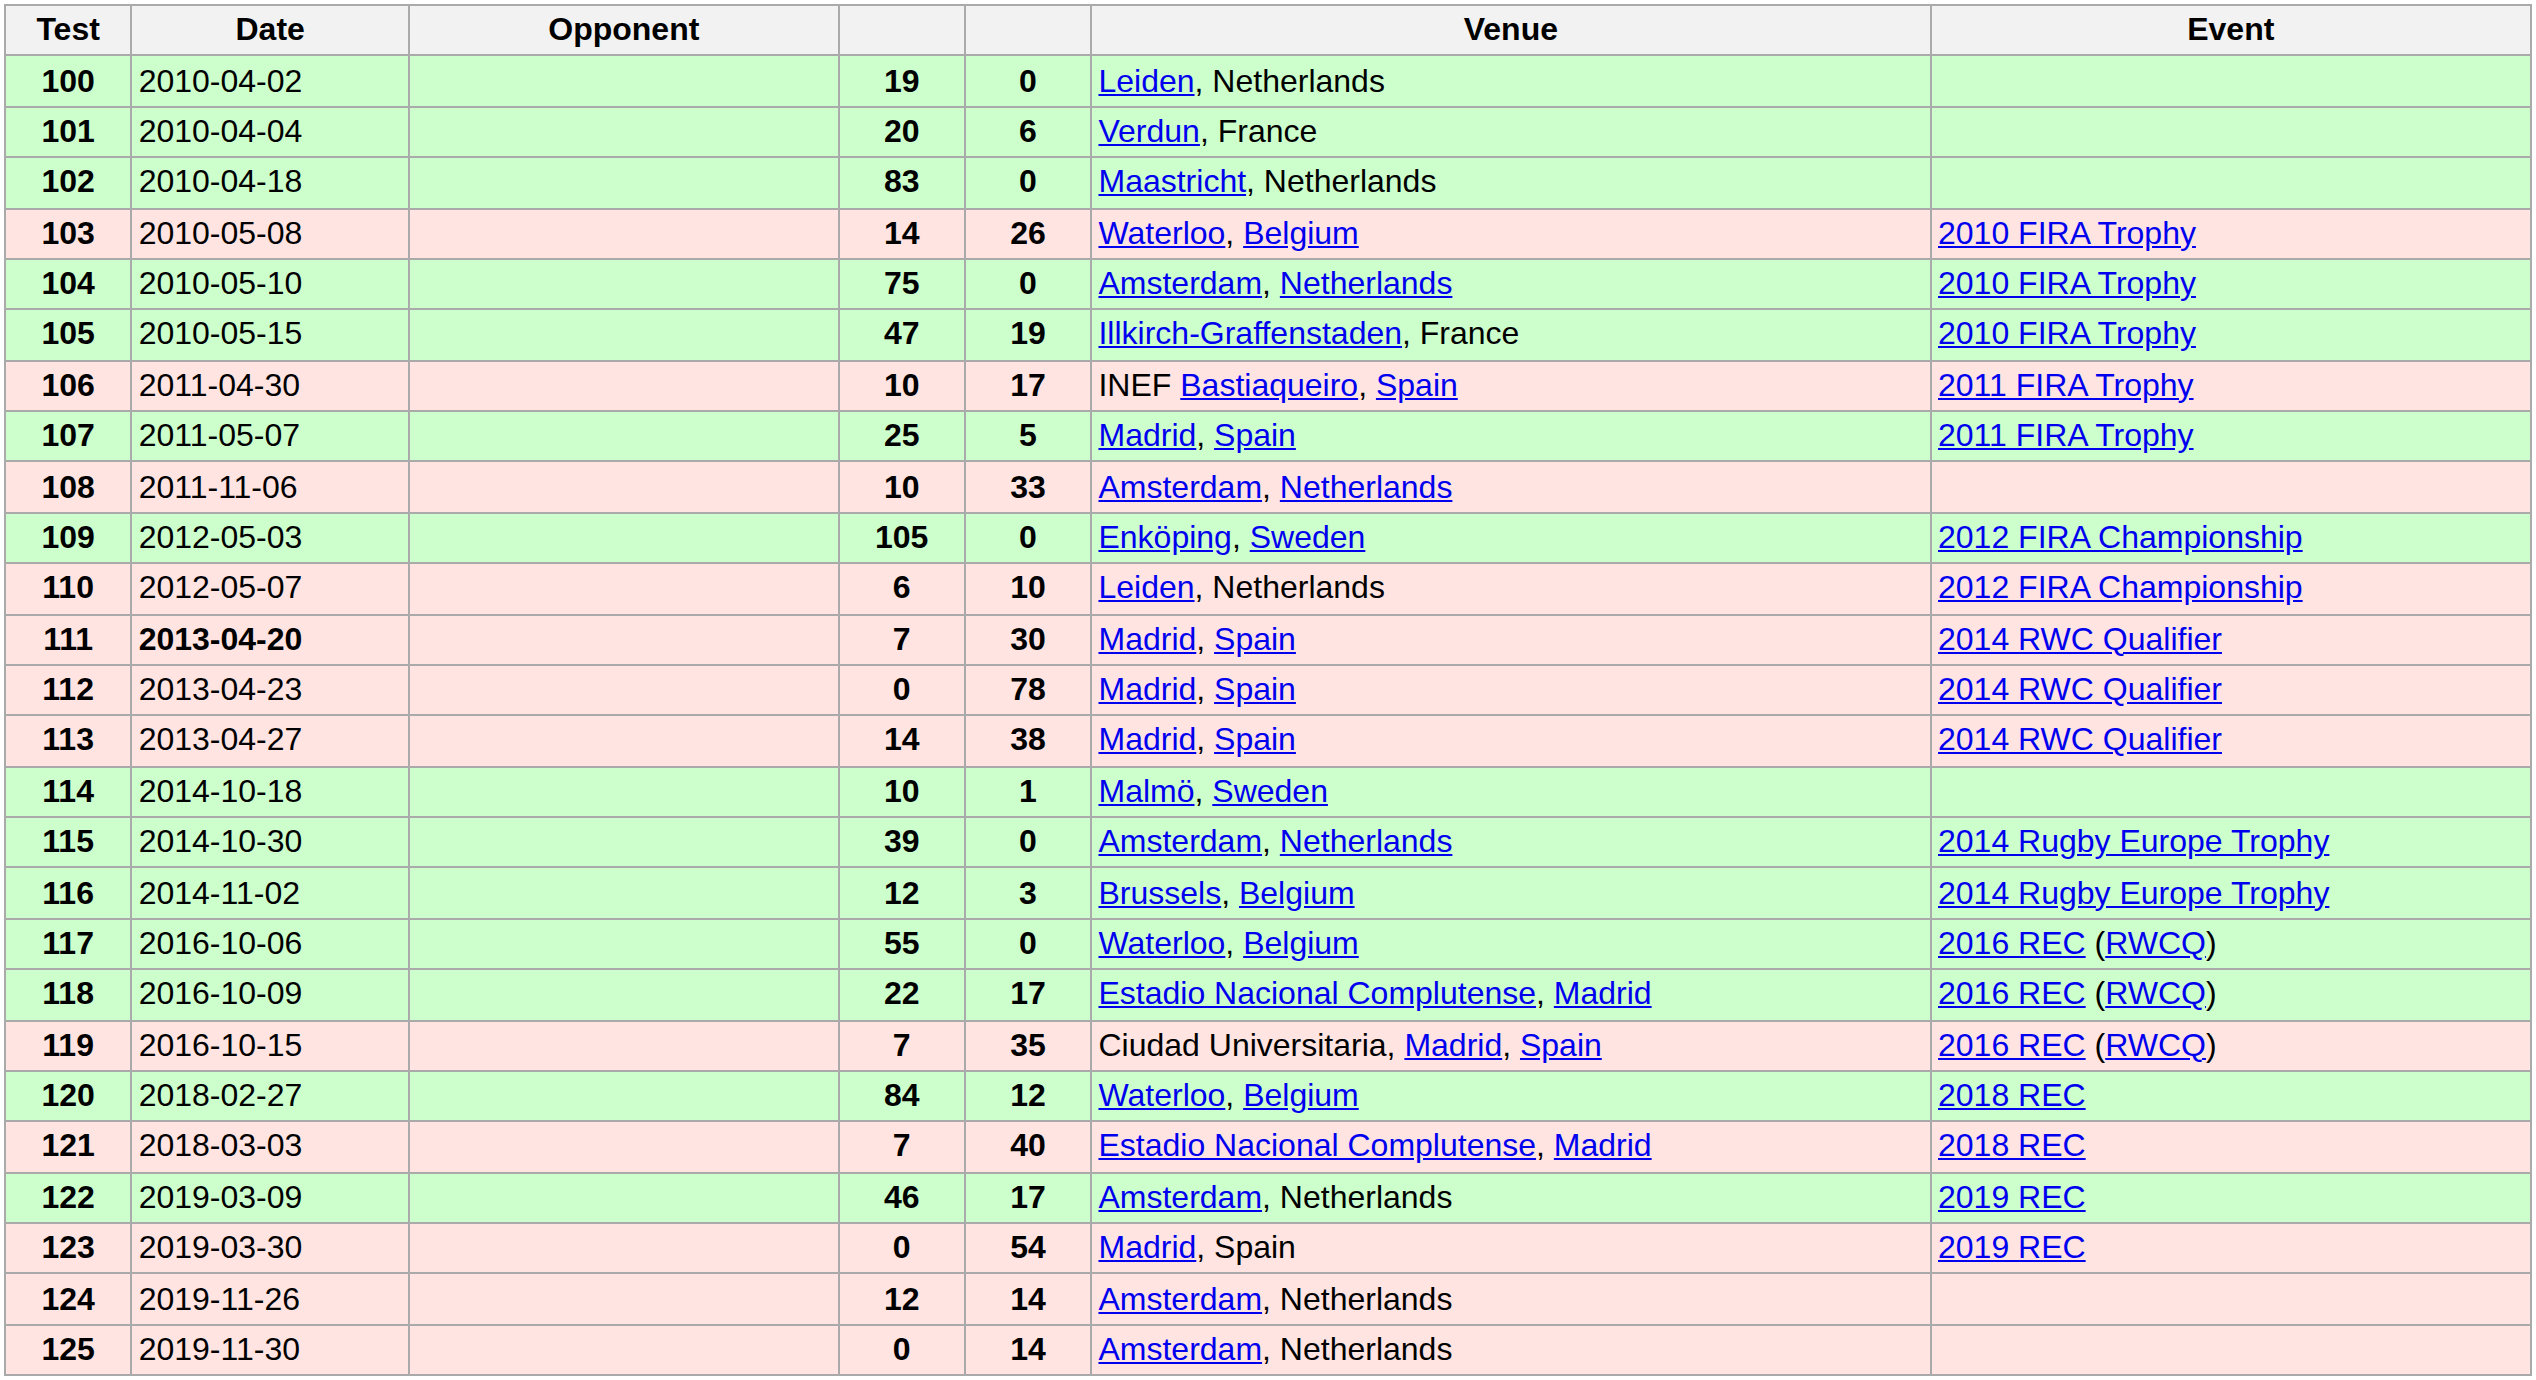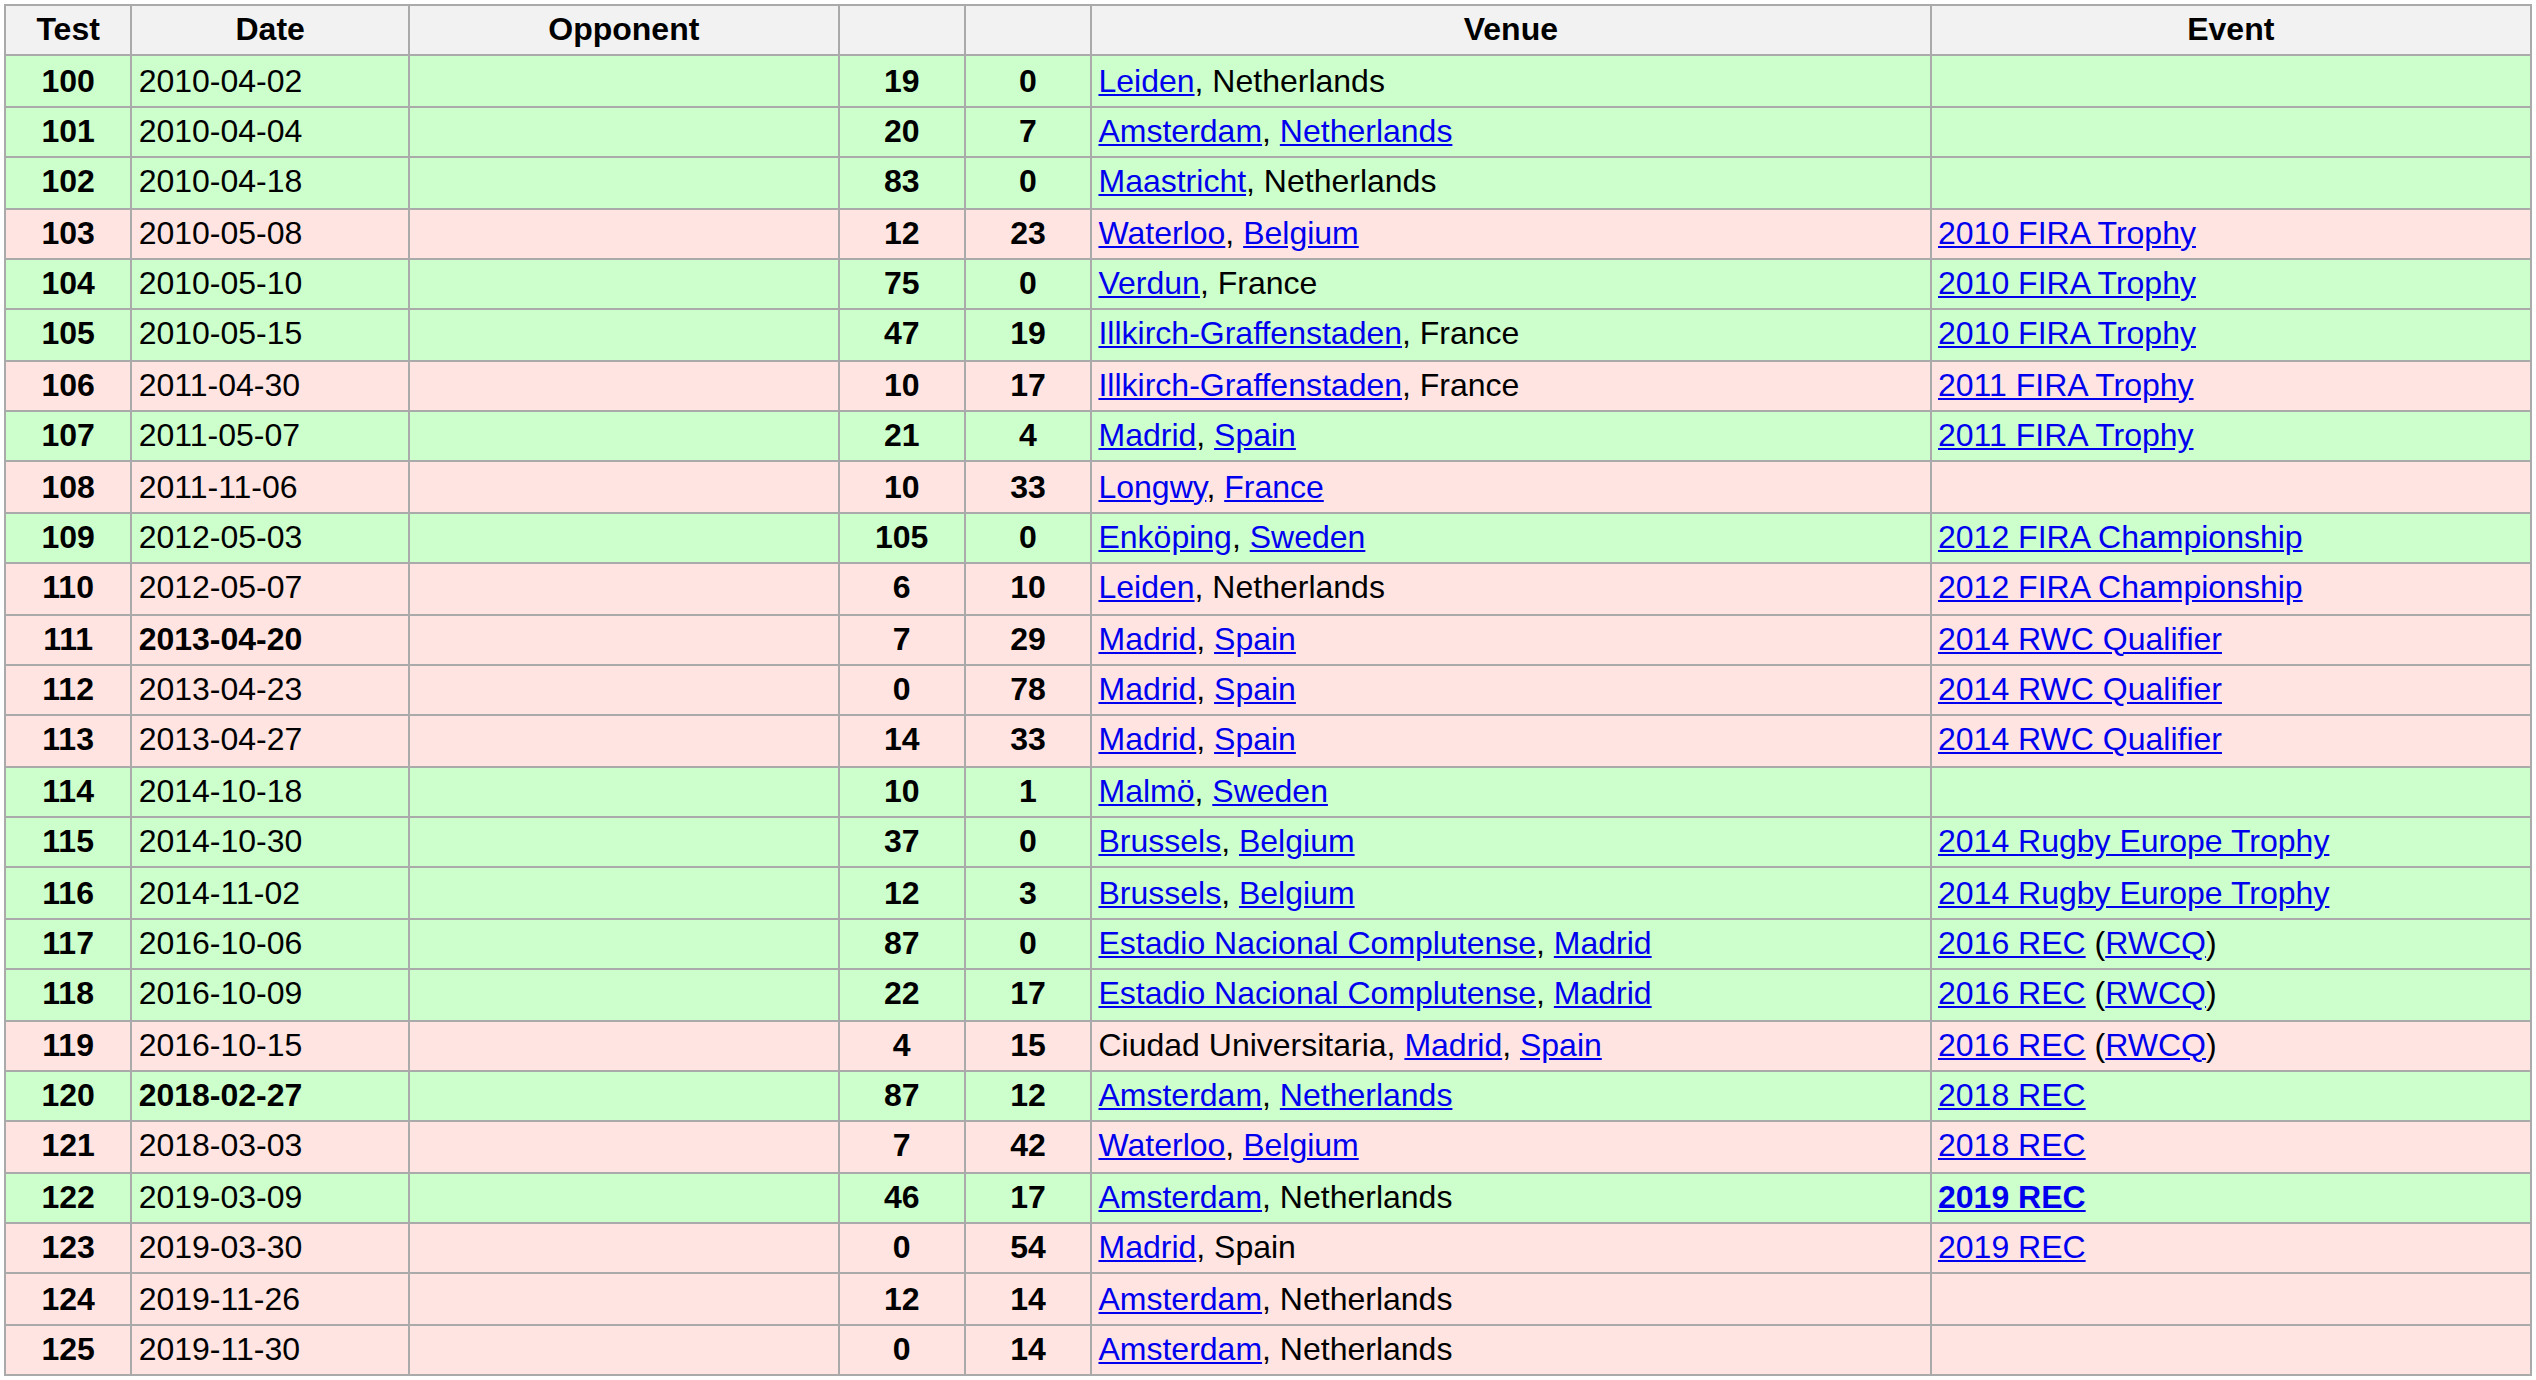101 | column 5: 6 -> 7
101 | Venue: Verdun, France -> Amsterdam, Netherlands
103 | column 4: 14 -> 12
103 | column 5: 26 -> 23
104 | Venue: Amsterdam, Netherlands -> Verdun, France
106 | Venue: INEF Bastiaqueiro, Spain -> Illkirch-Graffenstaden, France
107 | column 4: 25 -> 21
107 | column 5: 5 -> 4
108 | Venue: Amsterdam, Netherlands -> Longwy, France
111 | column 5: 30 -> 29
113 | column 5: 38 -> 33
115 | column 4: 39 -> 37
115 | Venue: Amsterdam, Netherlands -> Brussels, Belgium
117 | column 4: 55 -> 87
117 | Venue: Waterloo, Belgium -> Estadio Nacional Complutense, Madrid
119 | column 4: 7 -> 4
119 | column 5: 35 -> 15
120 | Date: normal -> bold
120 | column 4: 84 -> 87
120 | Venue: Waterloo, Belgium -> Amsterdam, Netherlands
121 | column 5: 40 -> 42
121 | Venue: Estadio Nacional Complutense, Madrid -> Waterloo, Belgium
122 | Event: normal -> bold
